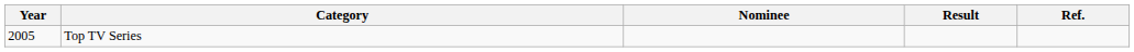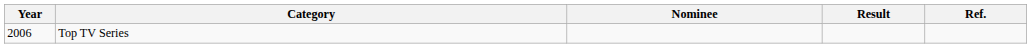Top TV Series | Year: 2005 -> 2006
